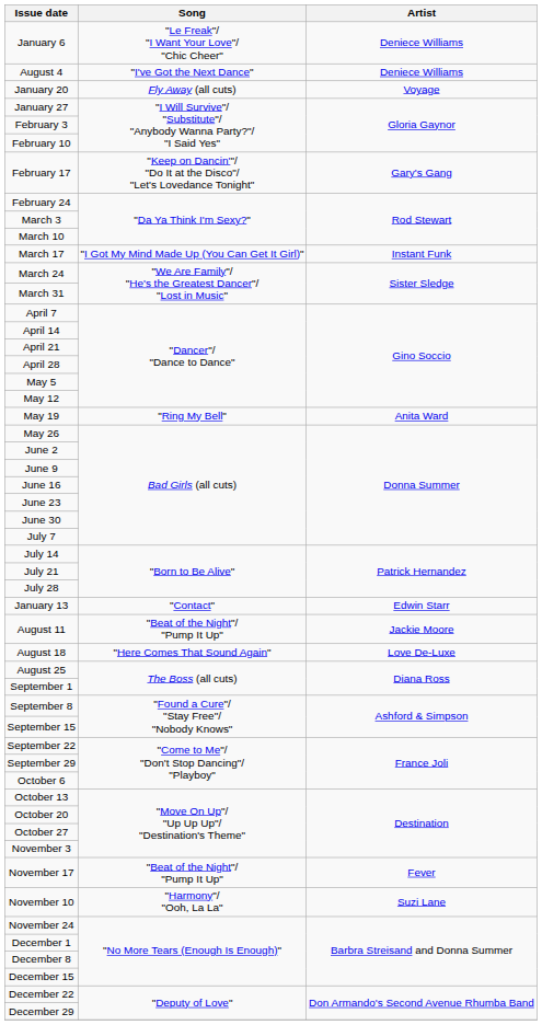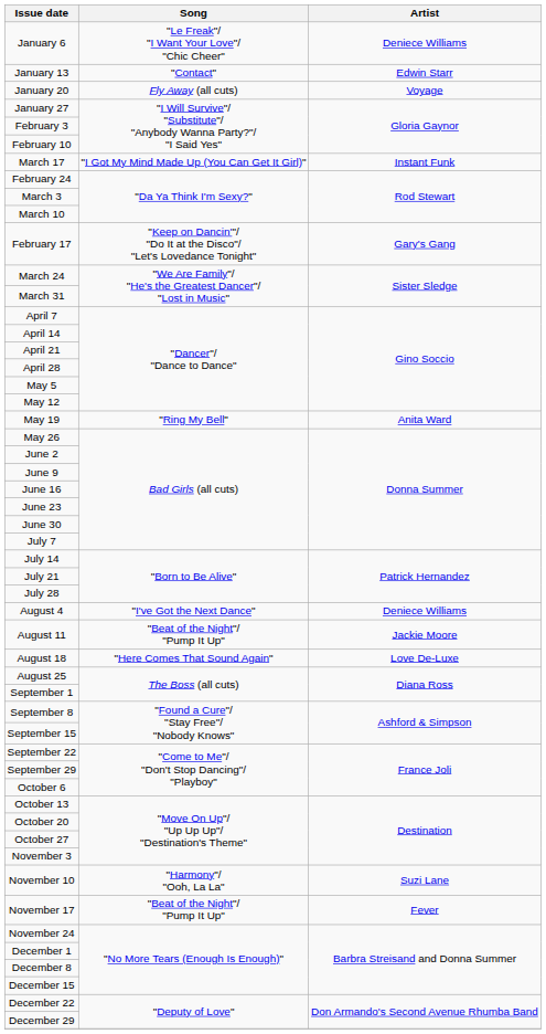rows swapped: January 13 <-> August 4
rows swapped: February 17 <-> March 17
rows swapped: November 10 <-> November 17
